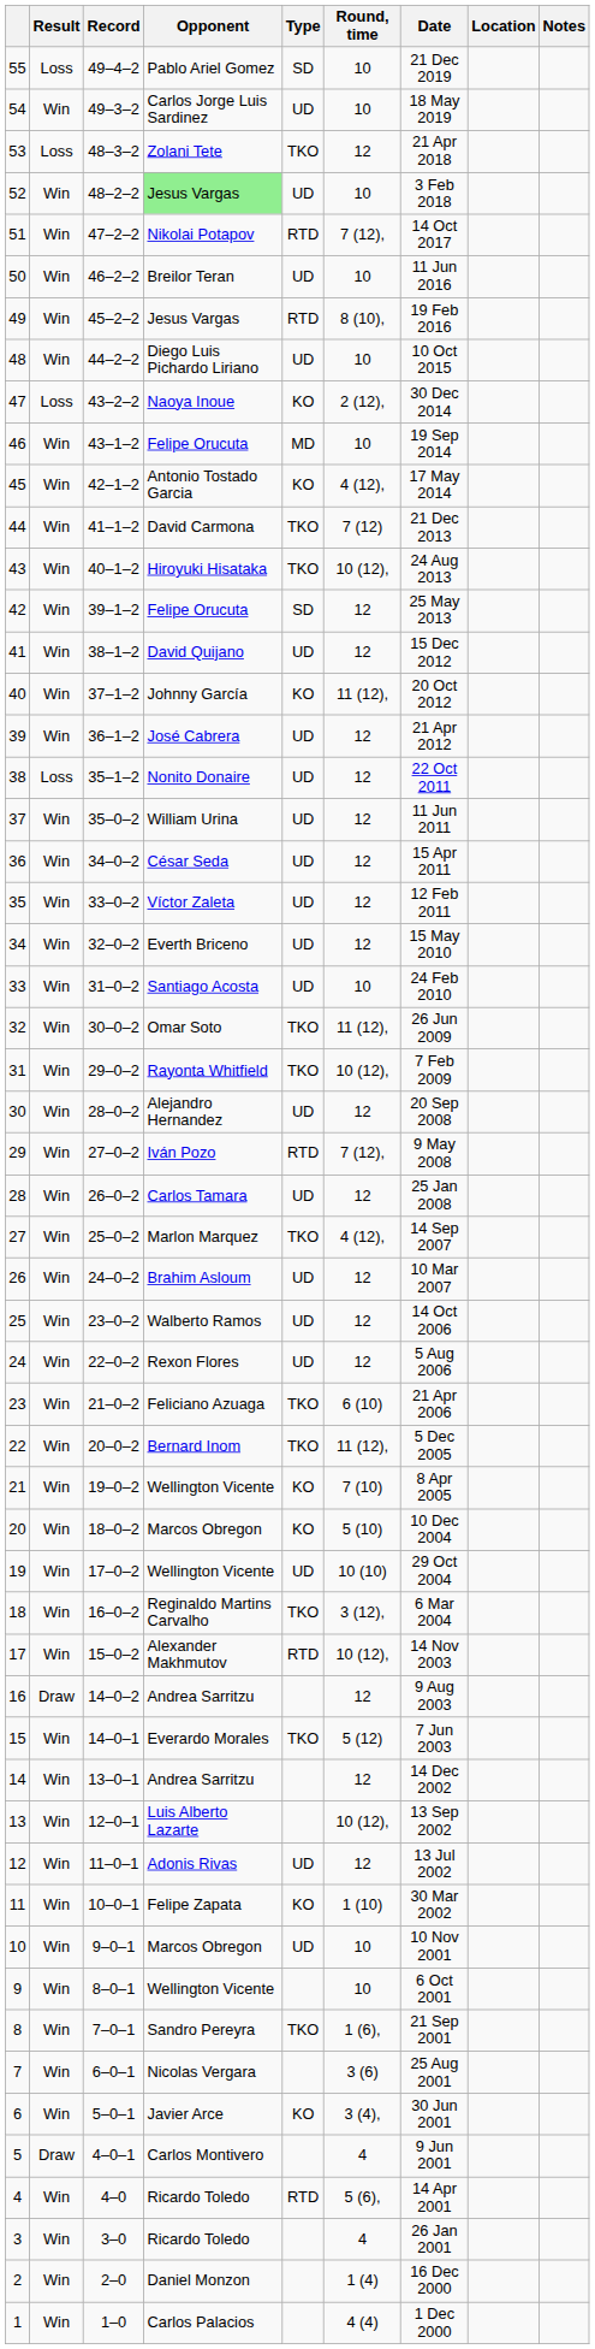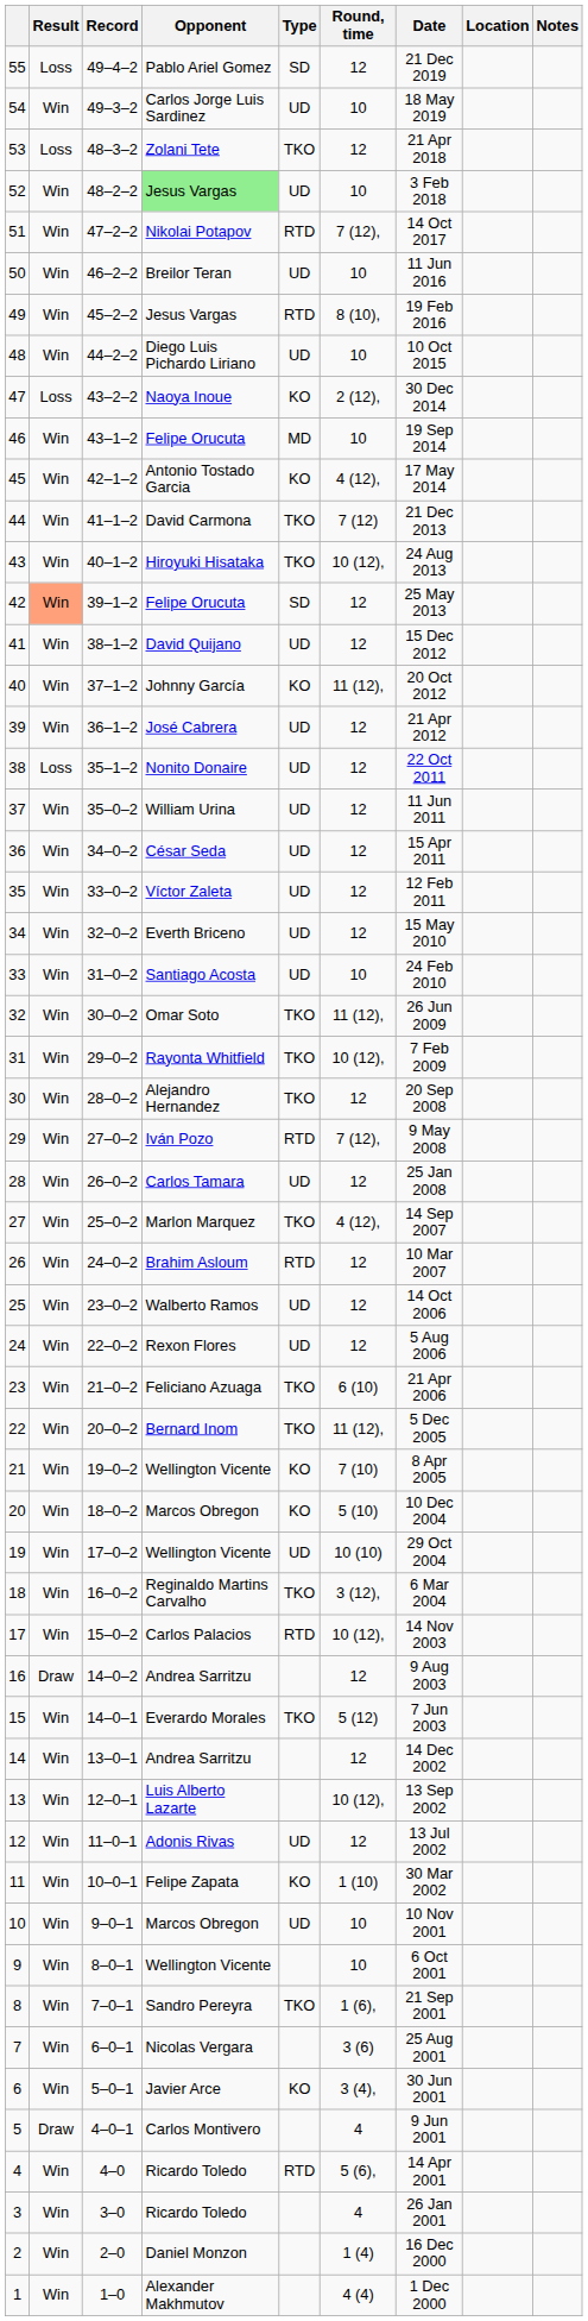55 | Round, time: 10 -> 12
42 | Result: no background -> lightsalmon background
30 | Type: UD -> TKO
26 | Type: UD -> RTD
17 | Opponent: Alexander Makhmutov -> Carlos Palacios
1 | Opponent: Carlos Palacios -> Alexander Makhmutov
